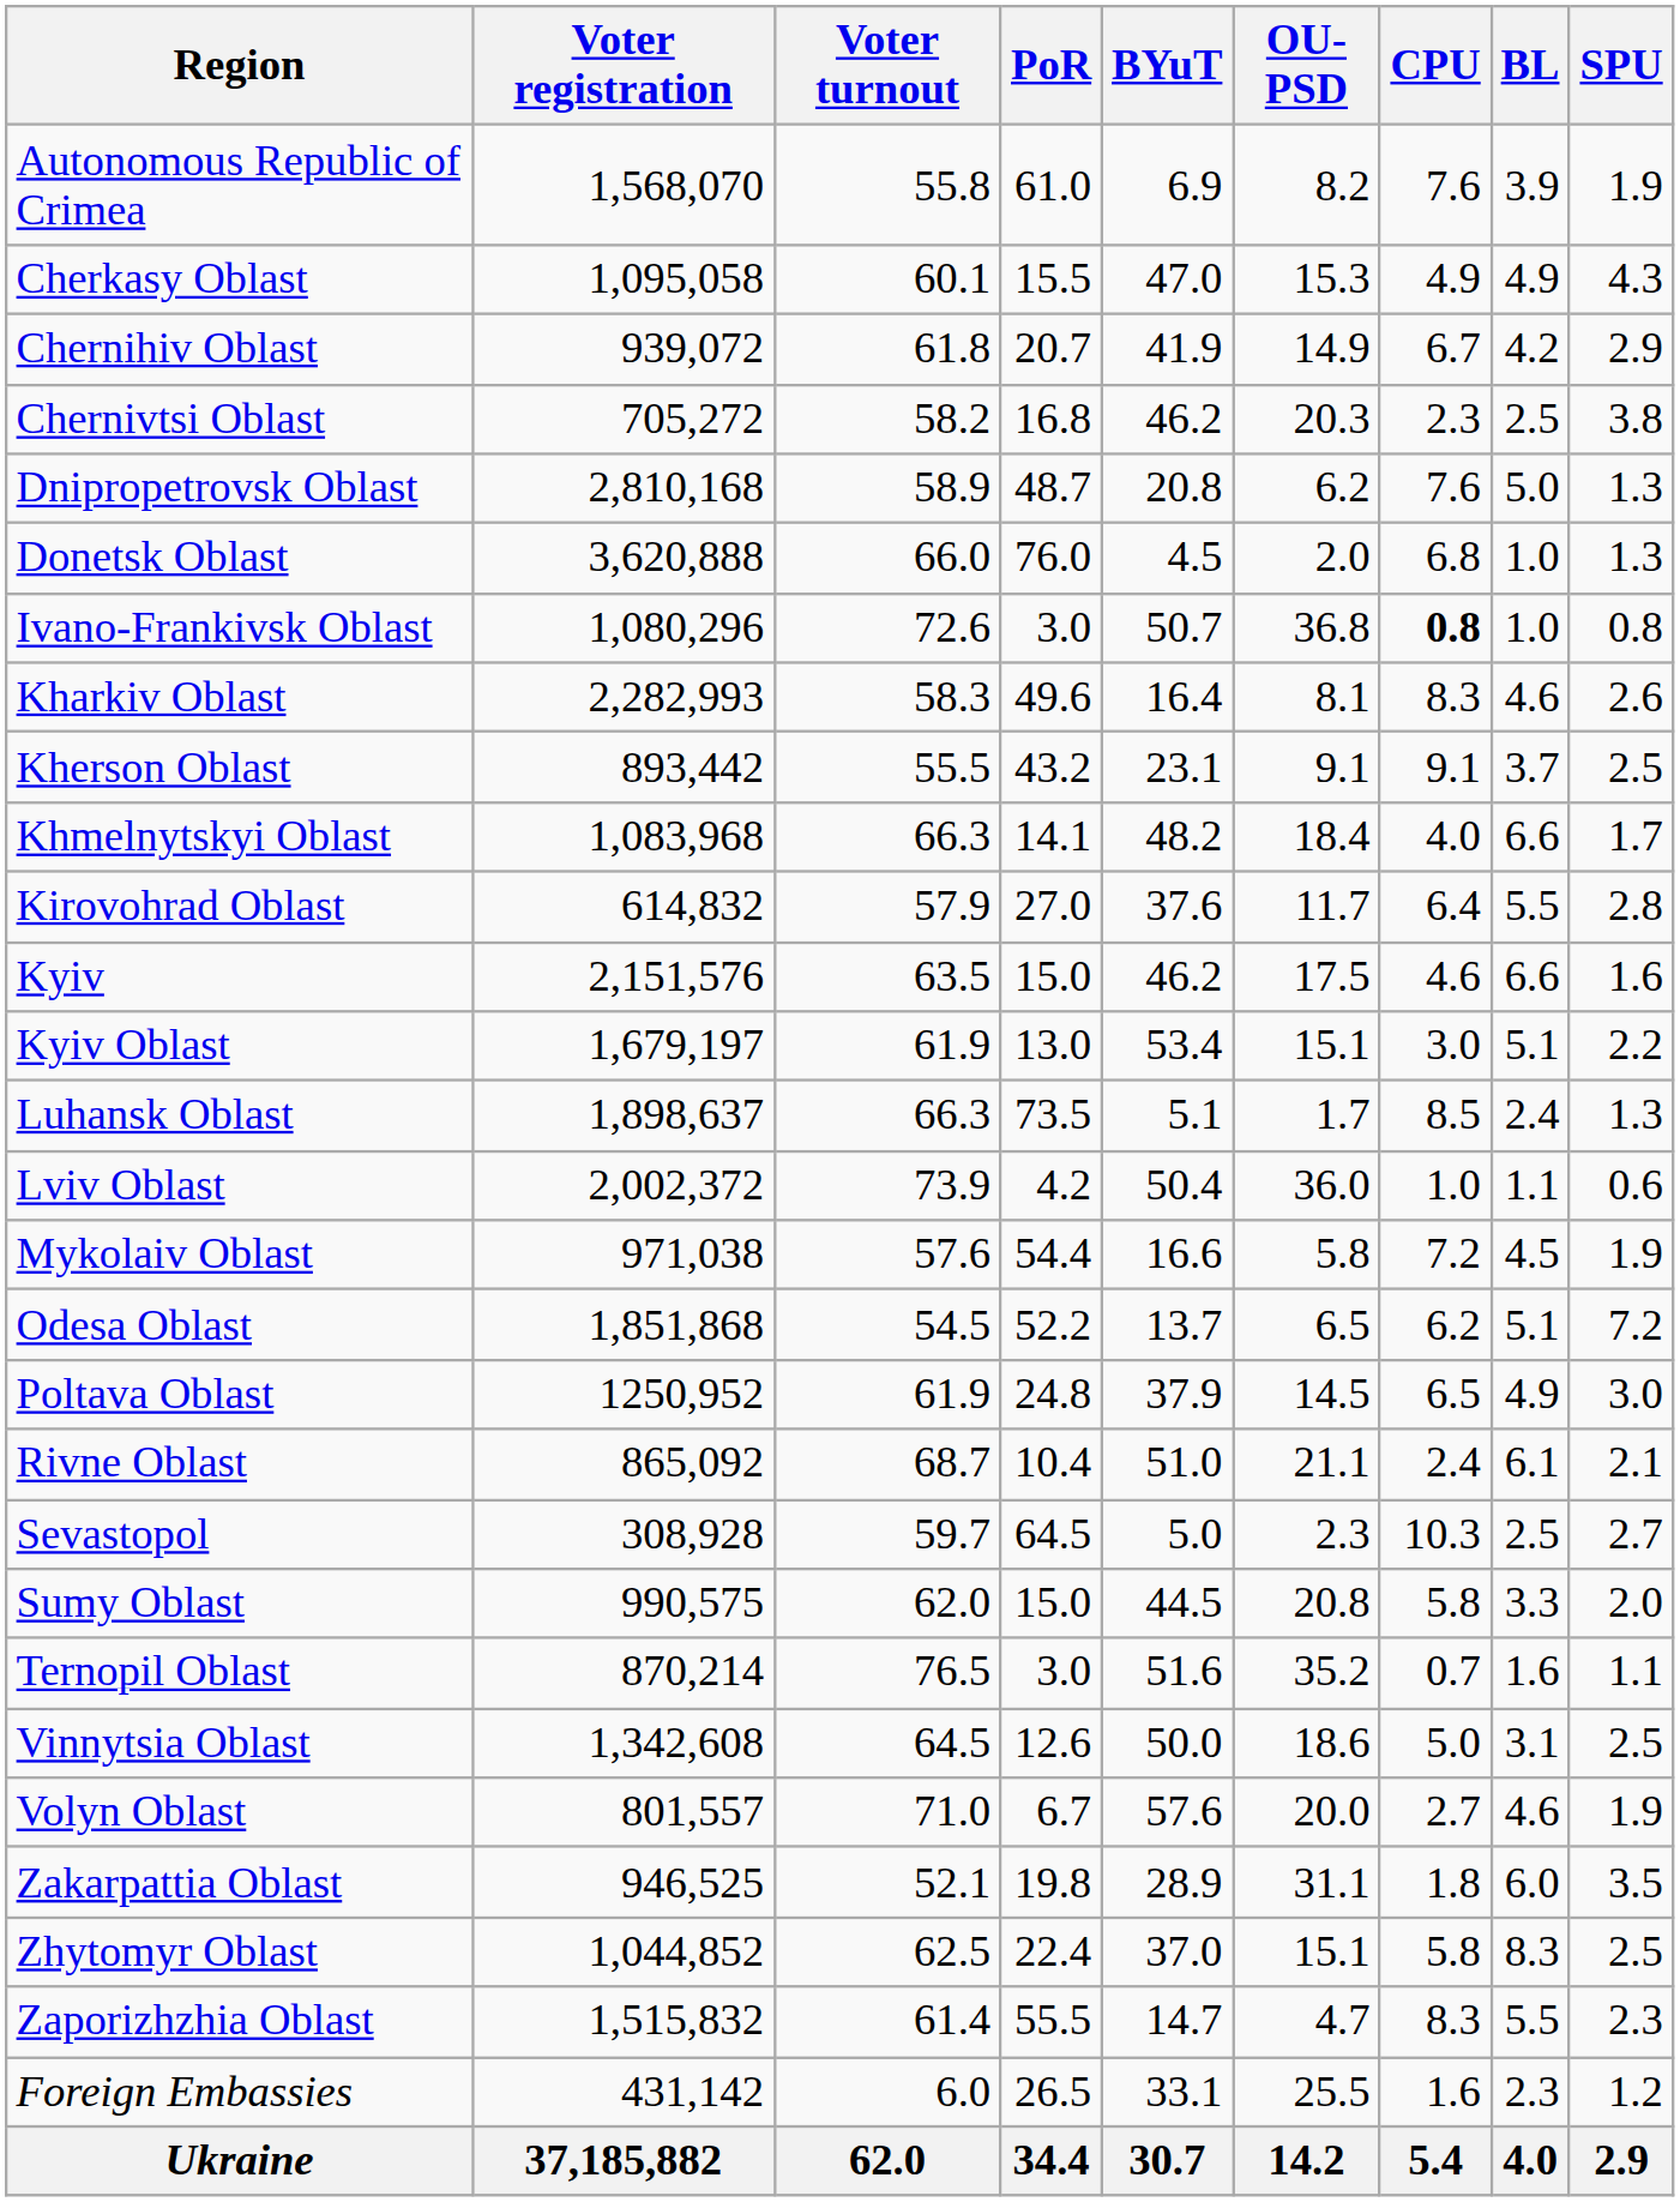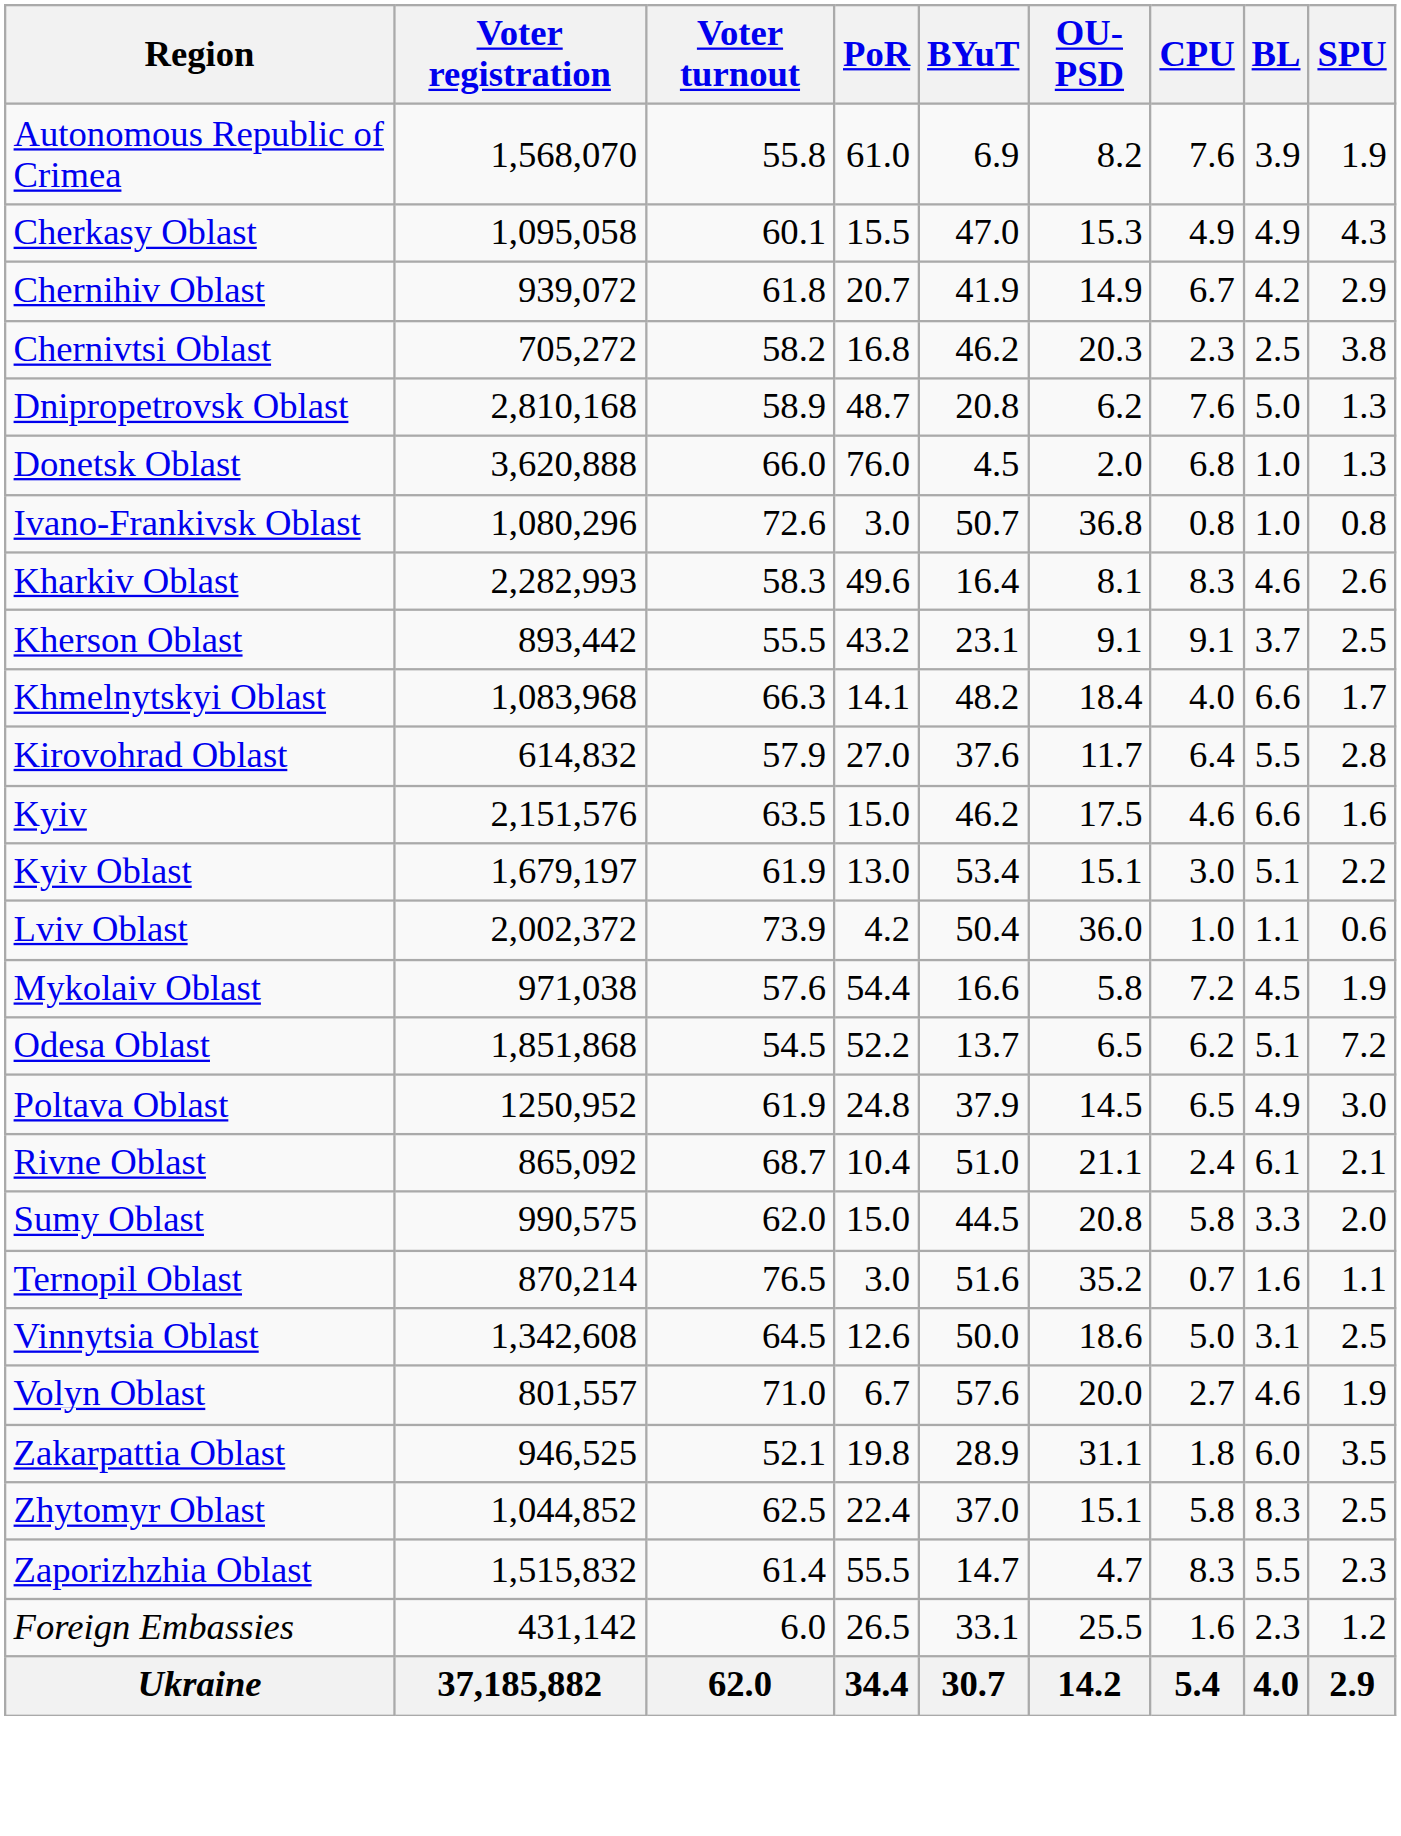Ivano-Frankivsk Oblast | CPU: bold -> normal
- row: Luhansk Oblast | 1,898,637 | 66.3 | 73.5 | 5.1 | 1.7 | 8.5 | 2.4 | 1.3
- row: Sevastopol | 308,928 | 59.7 | 64.5 | 5.0 | 2.3 | 10.3 | 2.5 | 2.7
